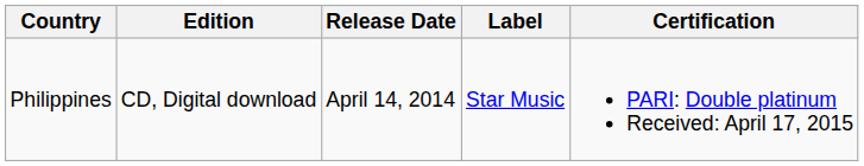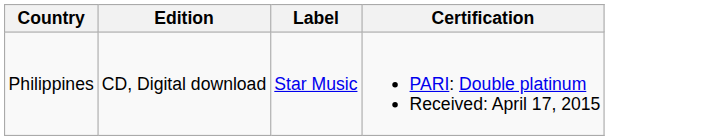- column: Release Date | April 14, 2014
